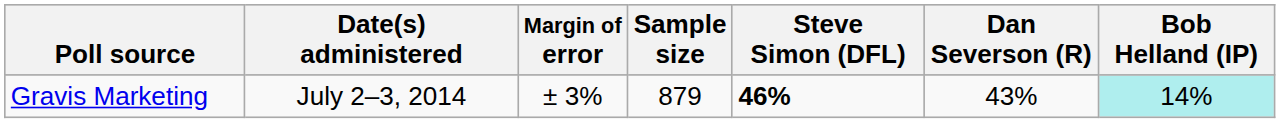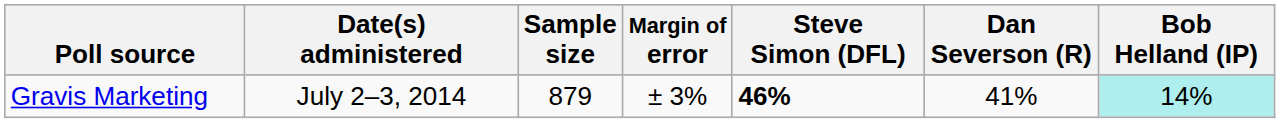columns swapped: Sample size <-> Margin of error
Gravis Marketing | Dan Severson (R): 43% -> 41%
